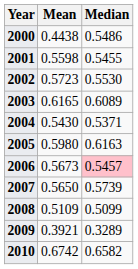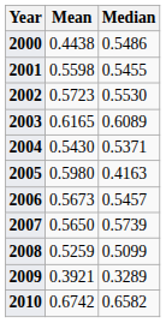2005 | Median: 0.6163 -> 0.4163
2006 | Median: pink background -> no background
2008 | Mean: 0.5109 -> 0.5259
